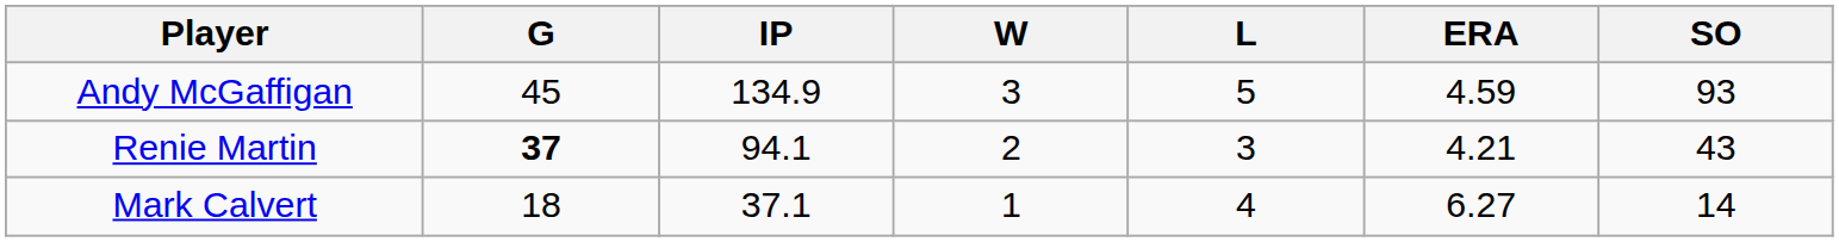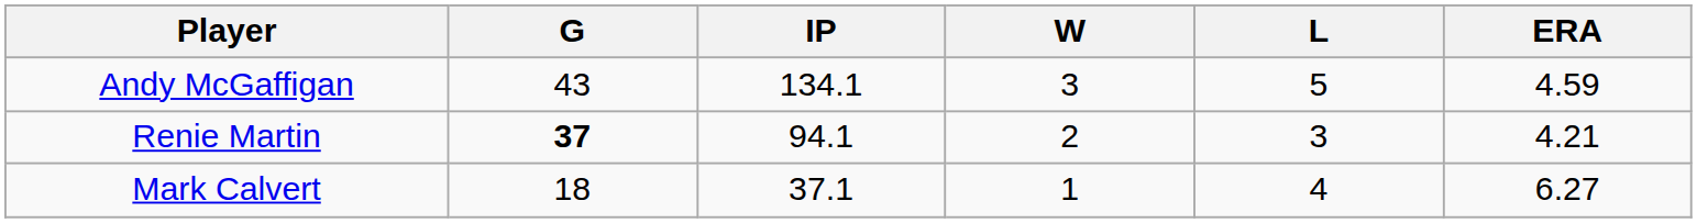- column: SO | 93 | 43 | 14
Andy McGaffigan | G: 45 -> 43
Andy McGaffigan | IP: 134.9 -> 134.1
